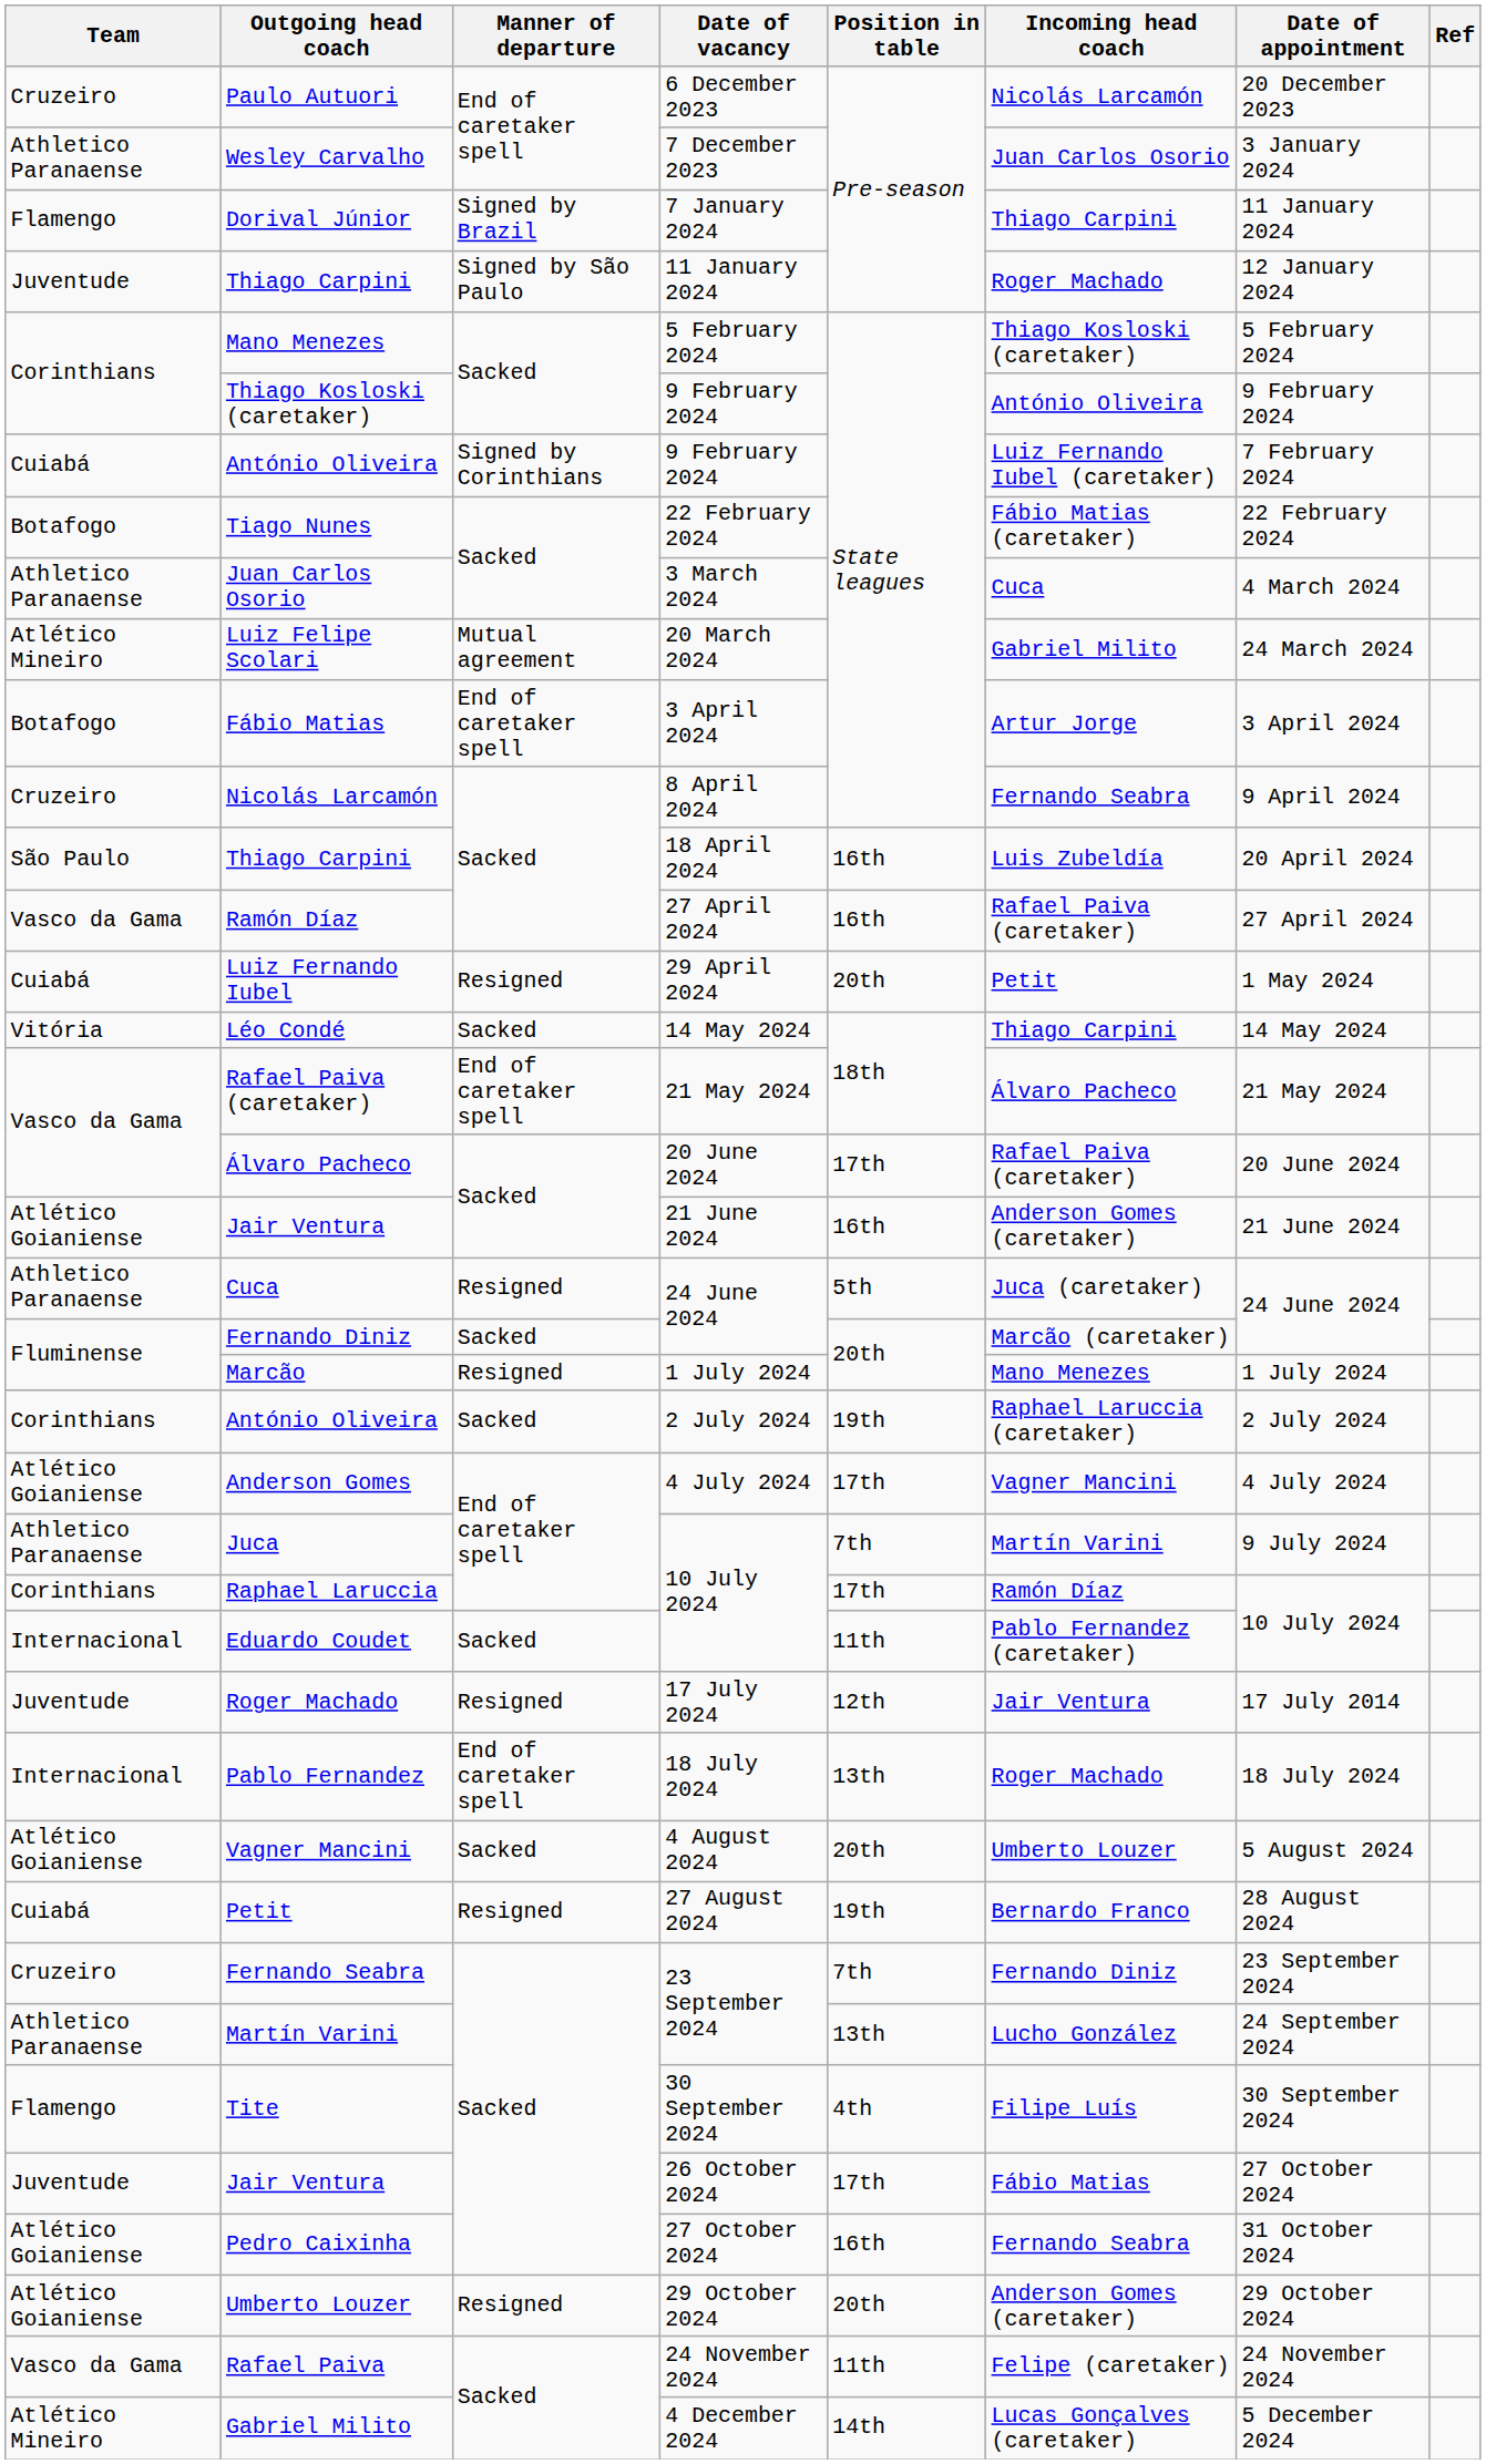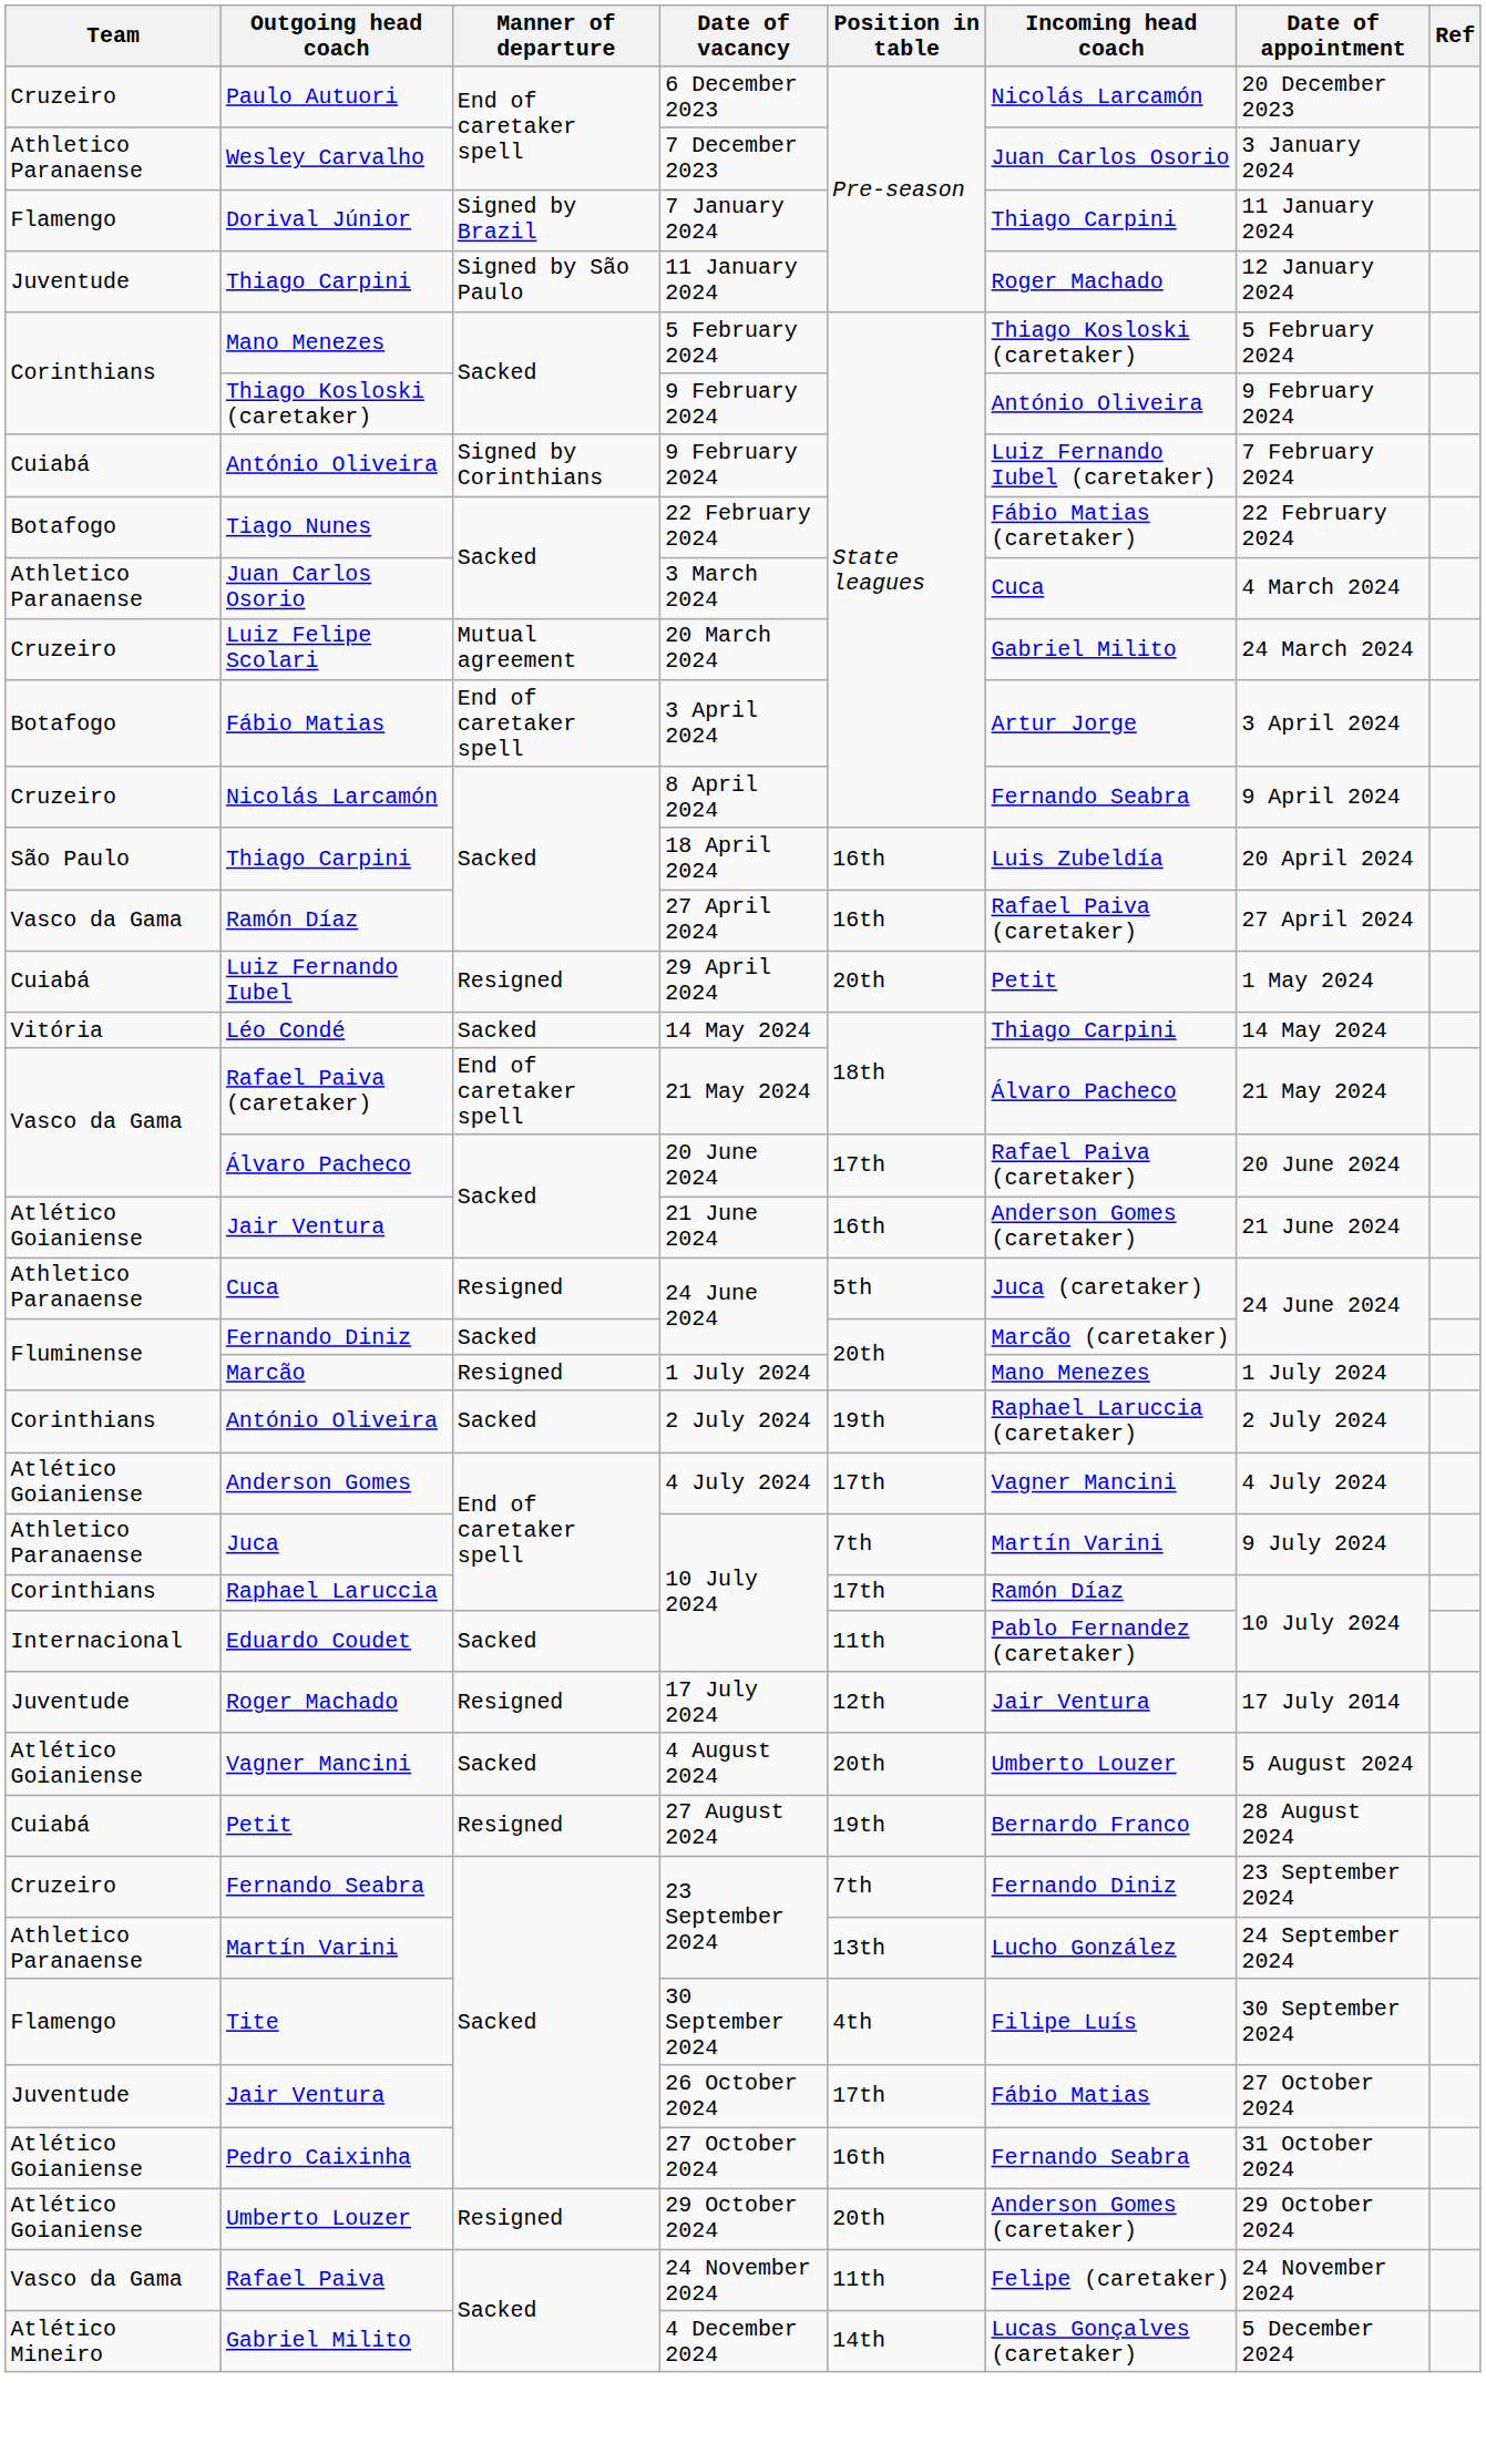Luiz Felipe Scolari | Team: Atlético Mineiro -> Cruzeiro
- row: Internacional | Pablo Fernandez | End of caretaker spell | 18 July 2024 | 13th | Roger Machado | 18 July 2024
